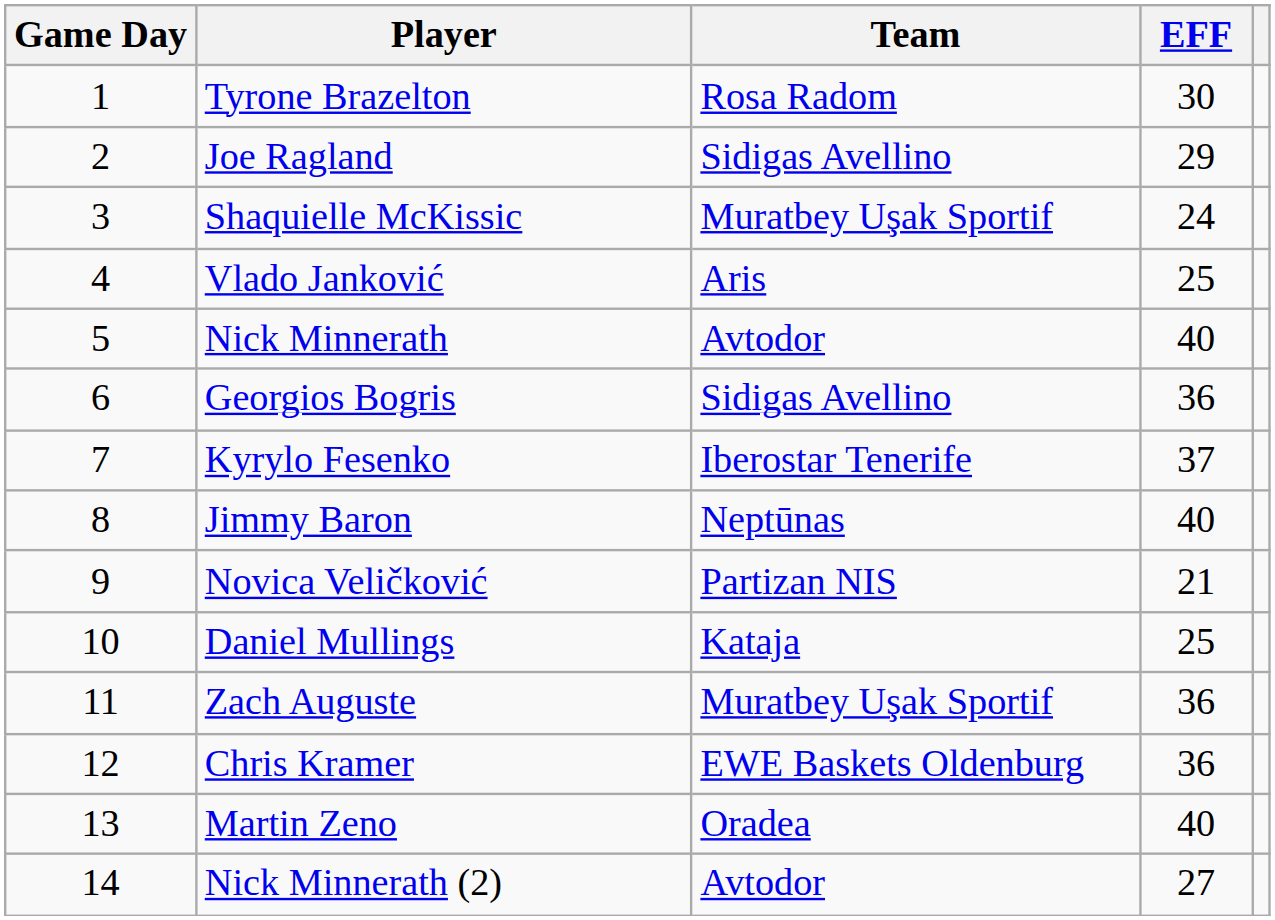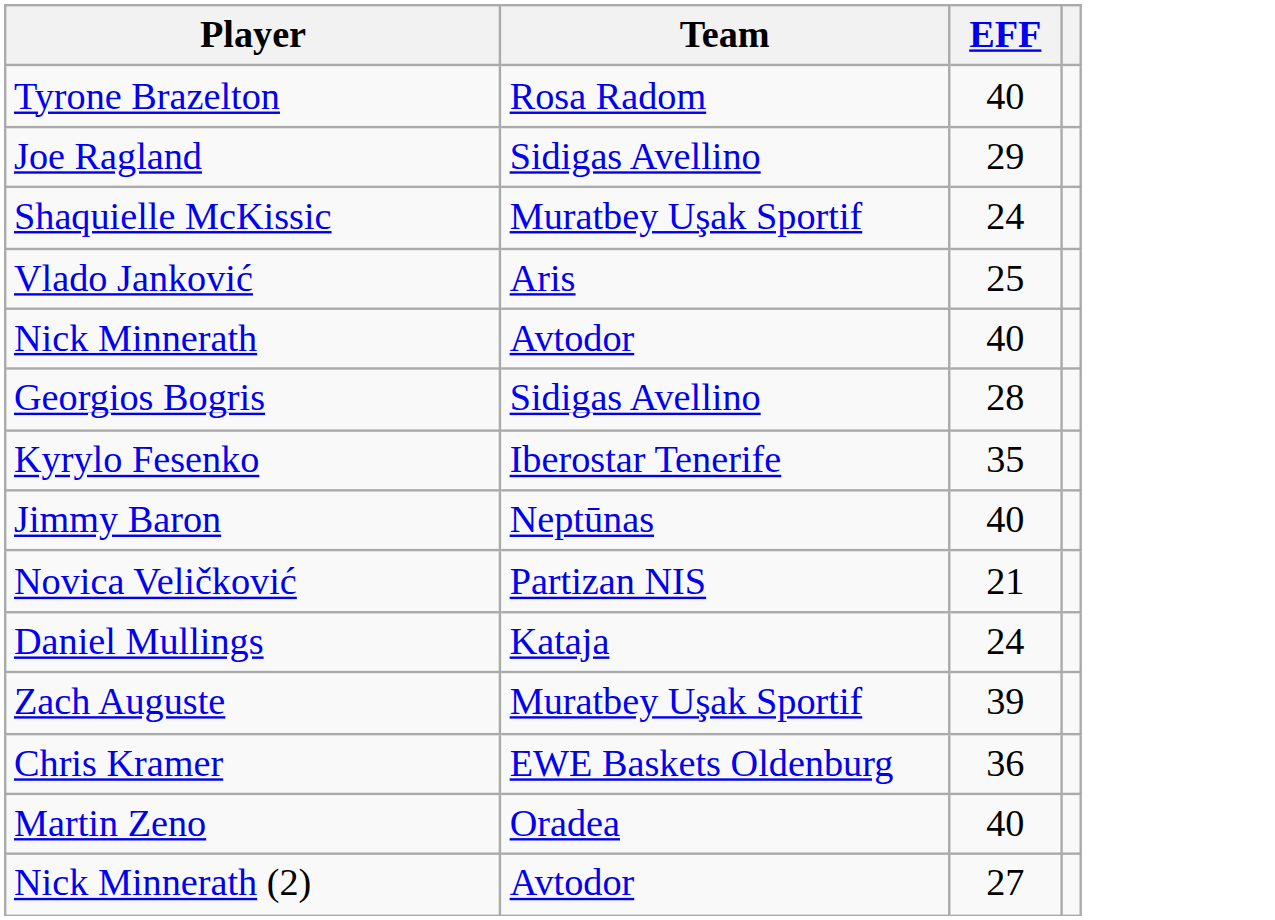- column: Game Day | 1 | 2 | 3 | 4 | 5 | 6 | 7 | 8 | 9 | 10 | 11 | 12 | 13 | 14
Tyrone Brazelton | EFF: 30 -> 40
Georgios Bogris | EFF: 36 -> 28
Kyrylo Fesenko | EFF: 37 -> 35
Daniel Mullings | EFF: 25 -> 24
Zach Auguste | EFF: 36 -> 39
